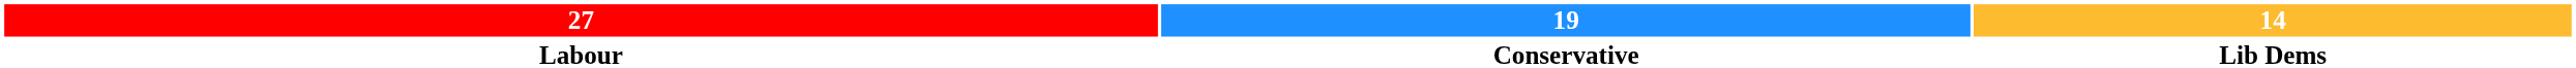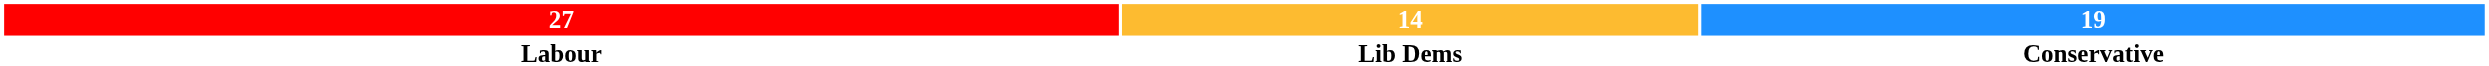columns swapped: 19 <-> 14
